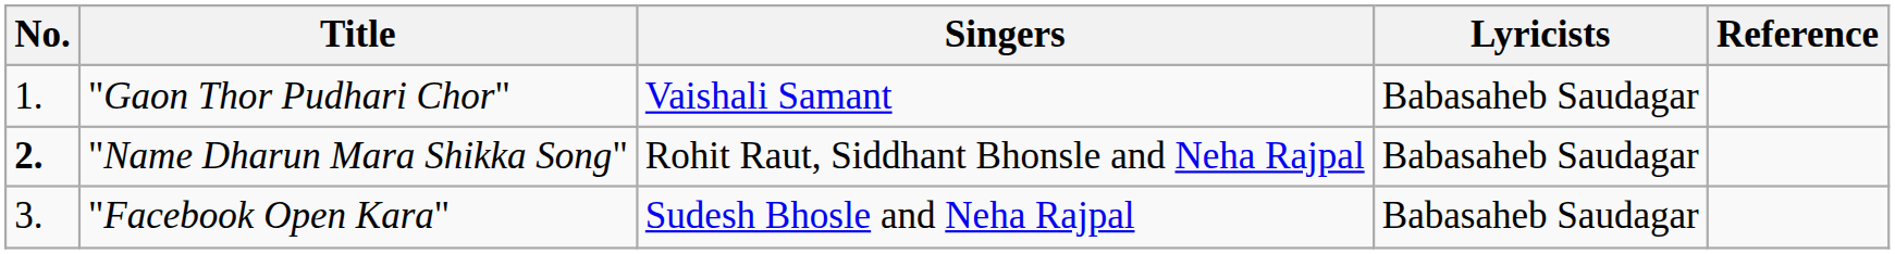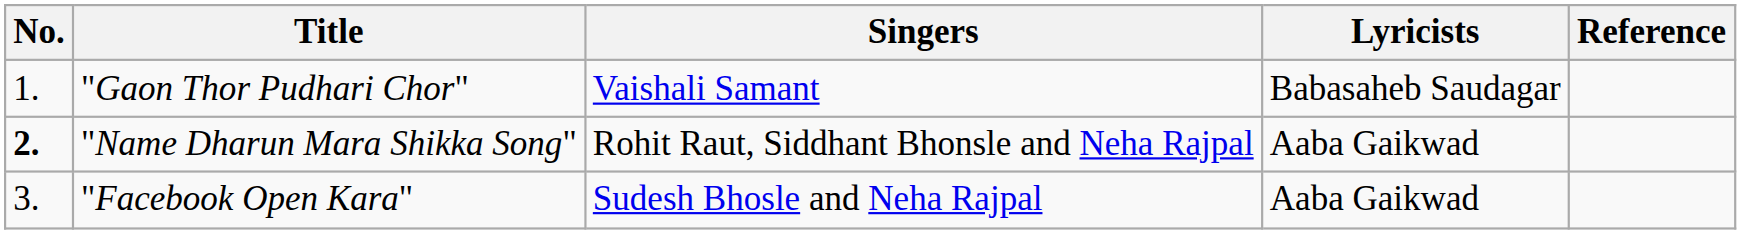"Name Dharun Mara Shikka Song" | Lyricists: Babasaheb Saudagar -> Aaba Gaikwad
"Facebook Open Kara" | Lyricists: Babasaheb Saudagar -> Aaba Gaikwad
